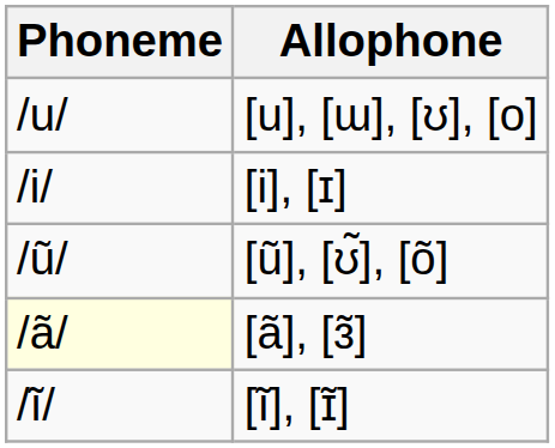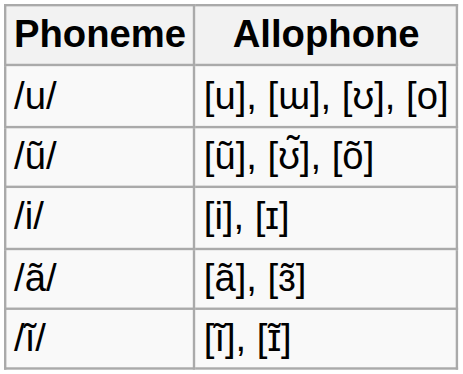rows swapped: [i], [ɪ] <-> [ũ], [ʊ̃], [õ]
[ã], [ɜ̃] | Phoneme: lightyellow background -> no background
